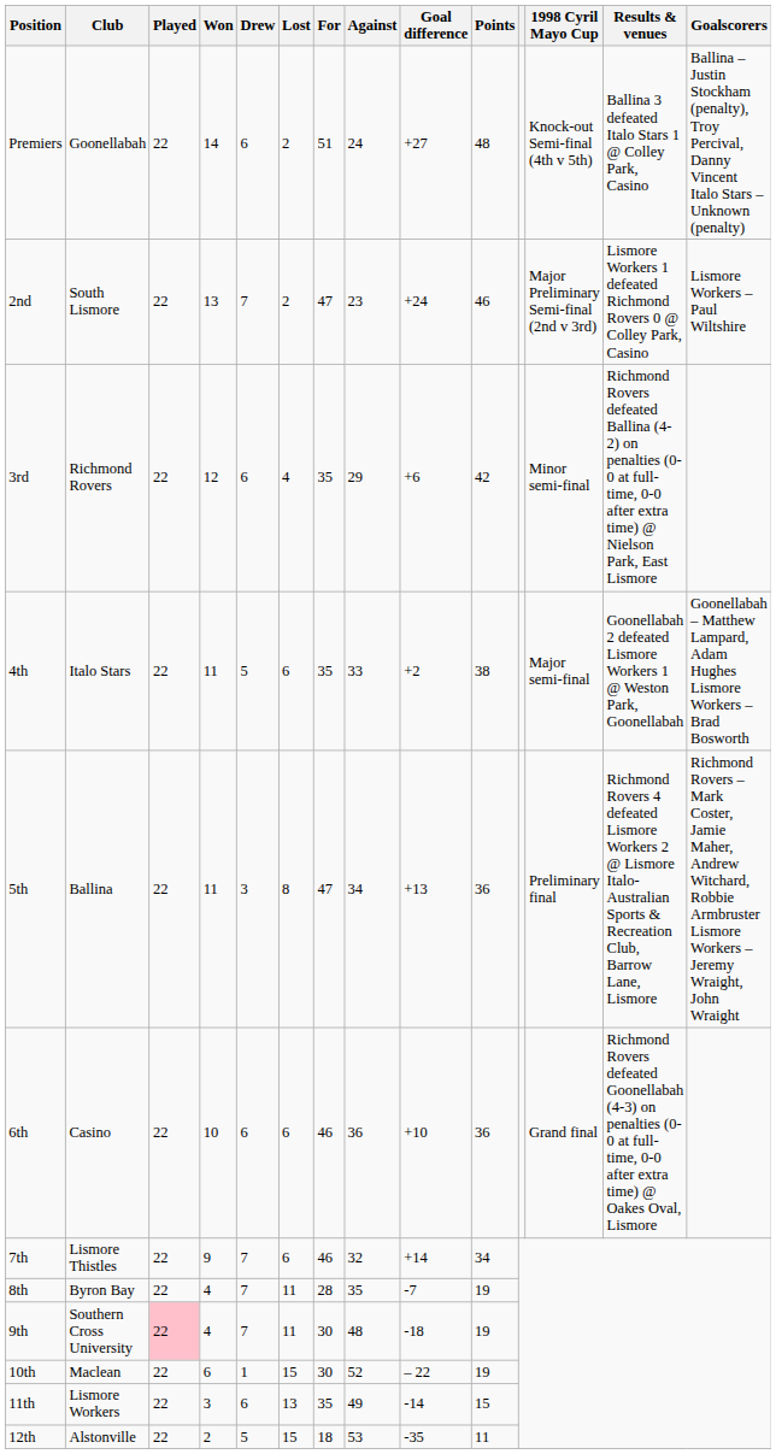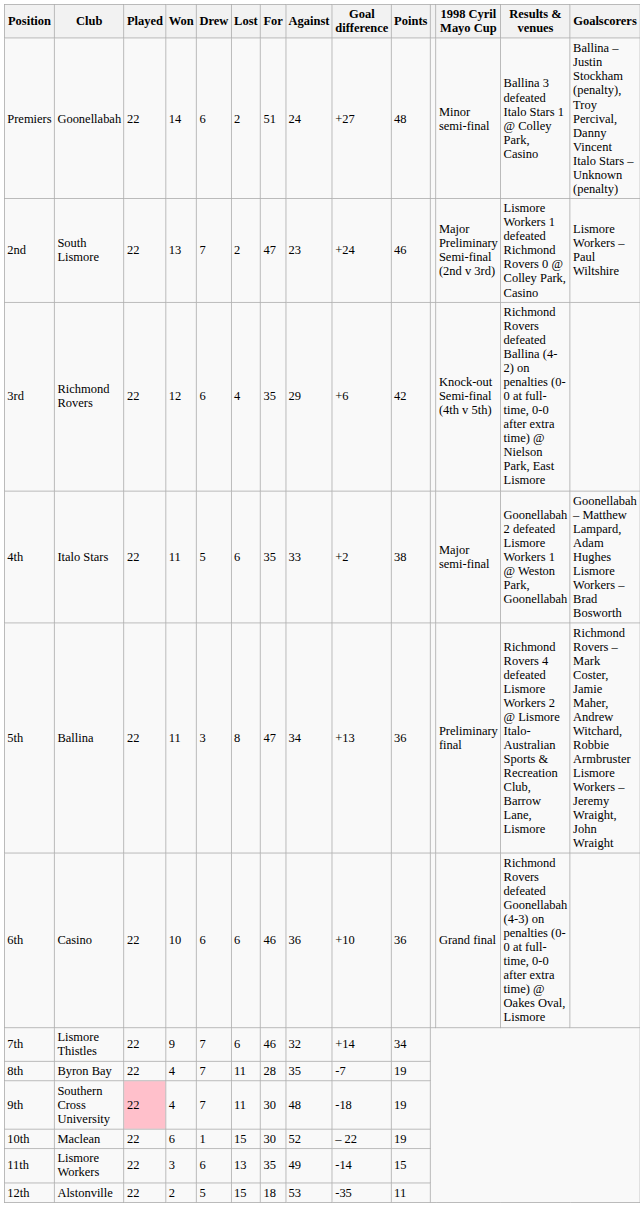Premiers | 1998 Cyril Mayo Cup: Knock-out Semi-final (4th v 5th) -> Minor semi-final
3rd | 1998 Cyril Mayo Cup: Minor semi-final -> Knock-out Semi-final (4th v 5th)
